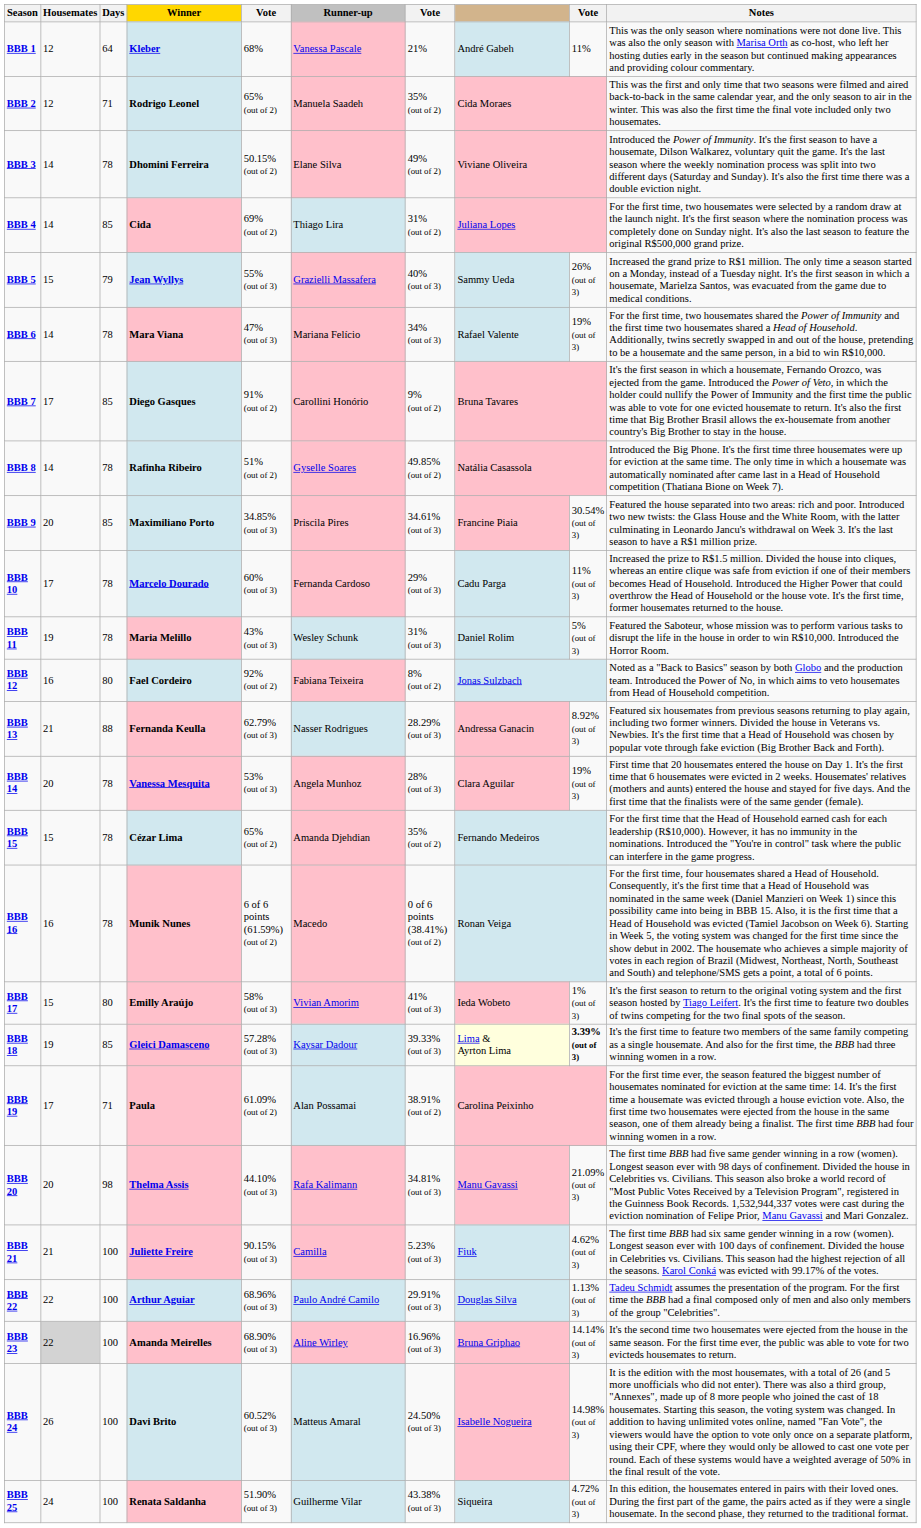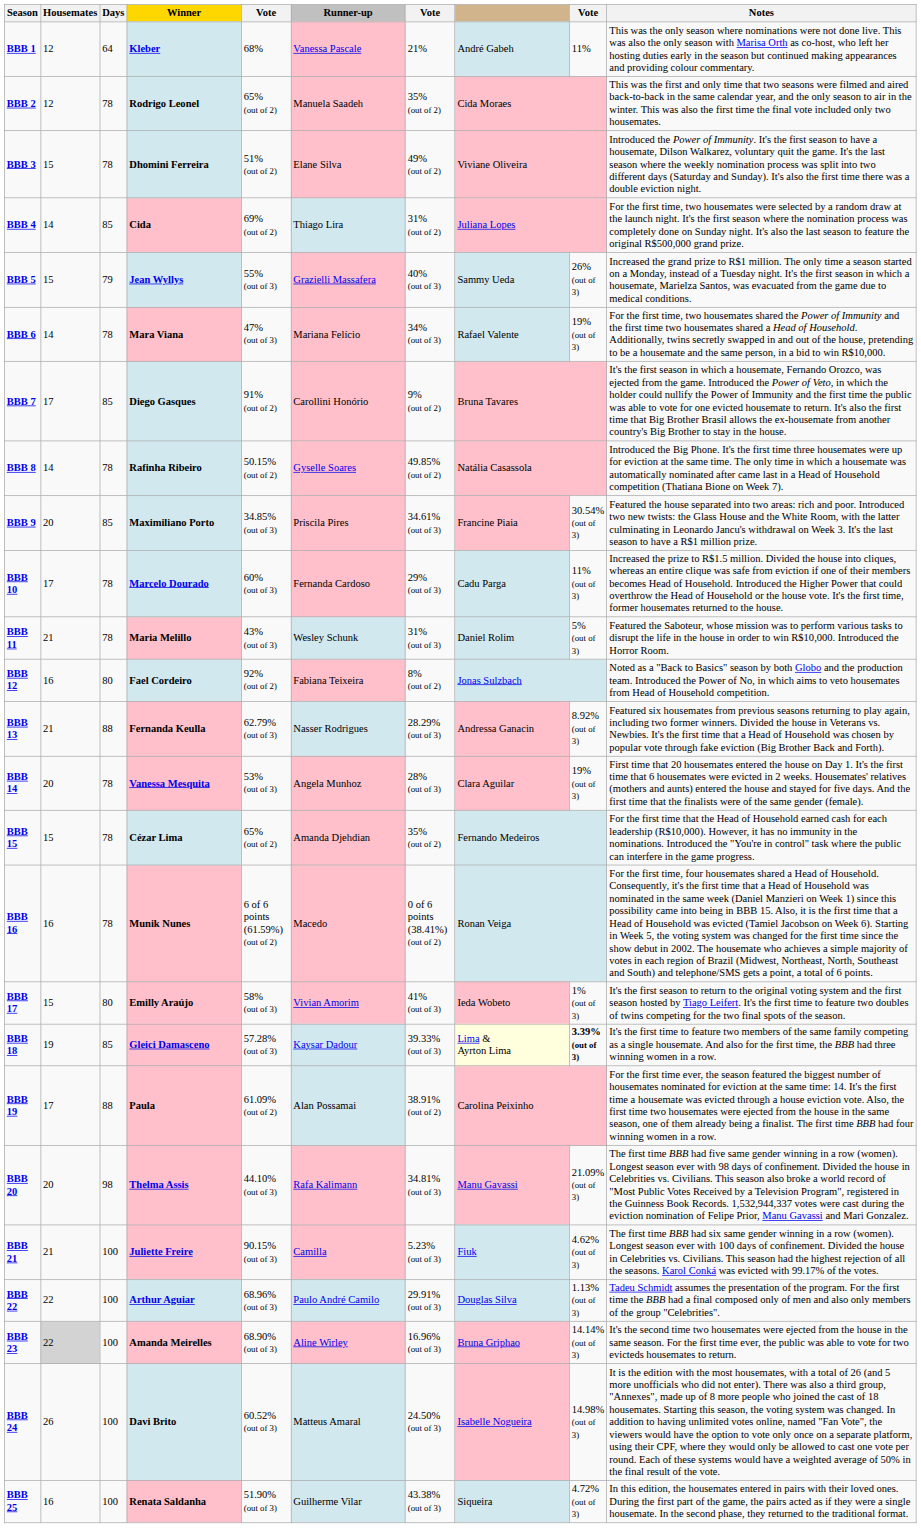BBB 2 | Days: 71 -> 78
BBB 3 | Housemates: 14 -> 15
BBB 3 | column 5: 50.15% (out of 2) -> 51% (out of 2)
BBB 8 | column 5: 51% (out of 2) -> 50.15% (out of 2)
BBB 11 | Housemates: 19 -> 21
BBB 19 | Days: 71 -> 88
BBB 25 | Housemates: 24 -> 16
